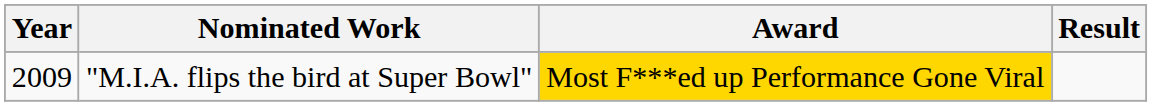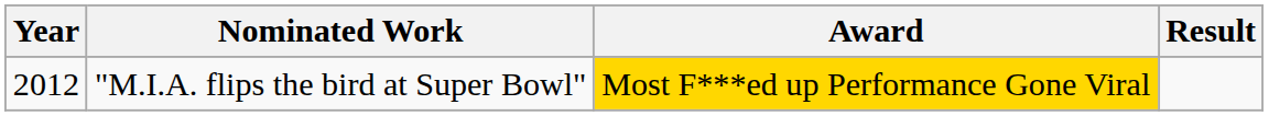"M.I.A. flips the bird at Super Bowl" | Year: 2009 -> 2012
